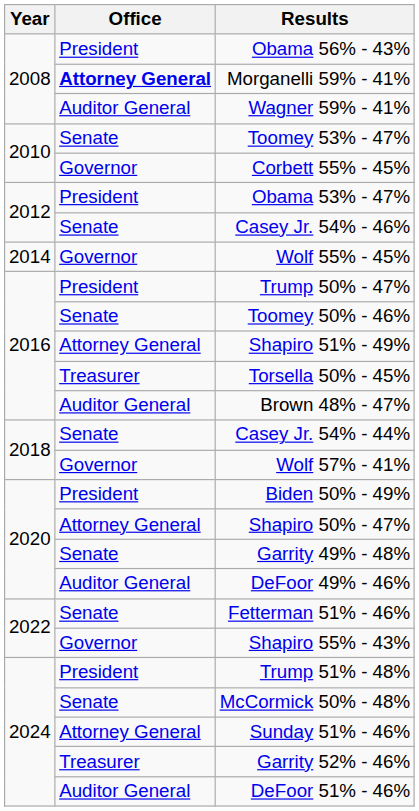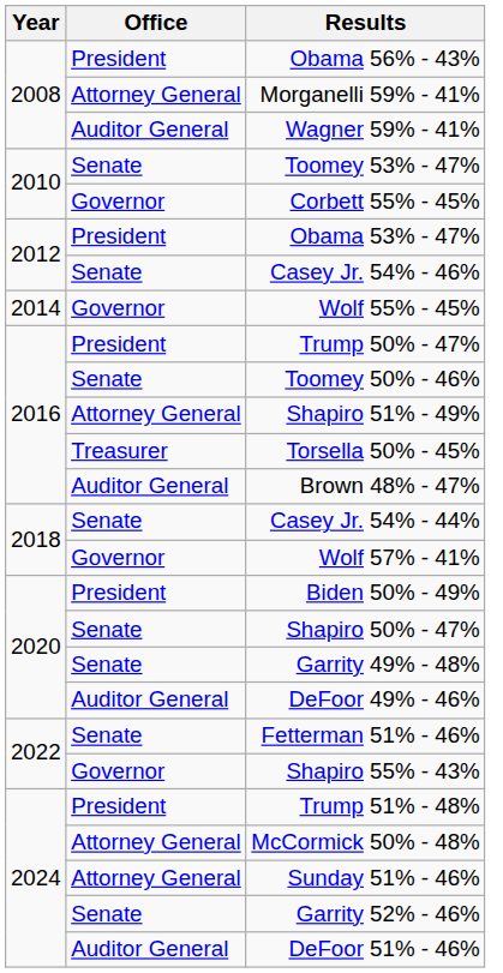Morganelli 59% - 41% | Office: bold -> normal
Shapiro 50% - 47% | Office: Attorney General -> Senate
McCormick 50% - 48% | Office: Senate -> Attorney General
Garrity 52% - 46% | Office: Treasurer -> Senate
